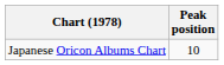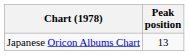Japanese Oricon Albums Chart | Peak position: 10 -> 13
